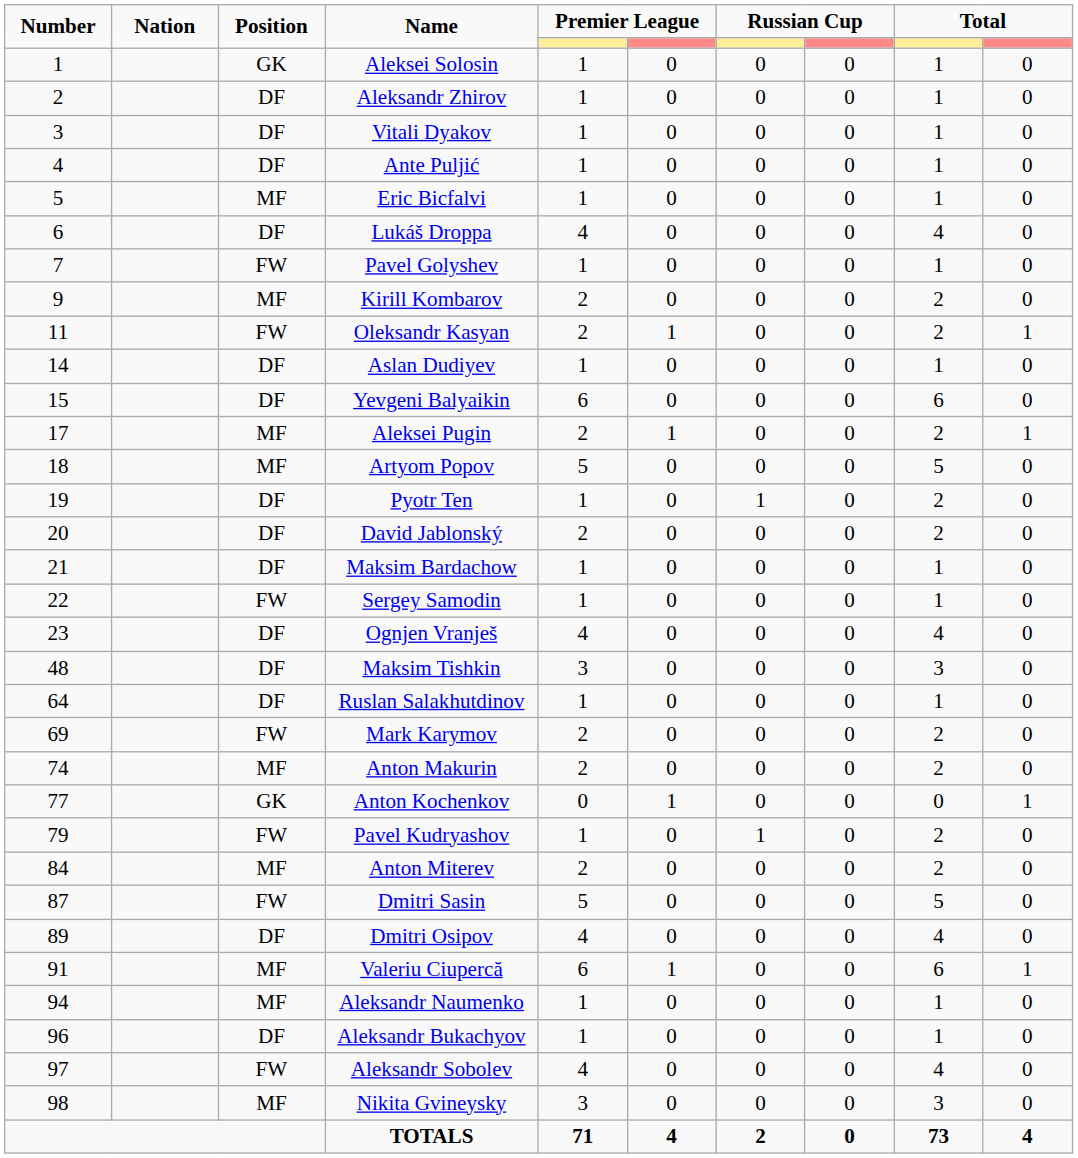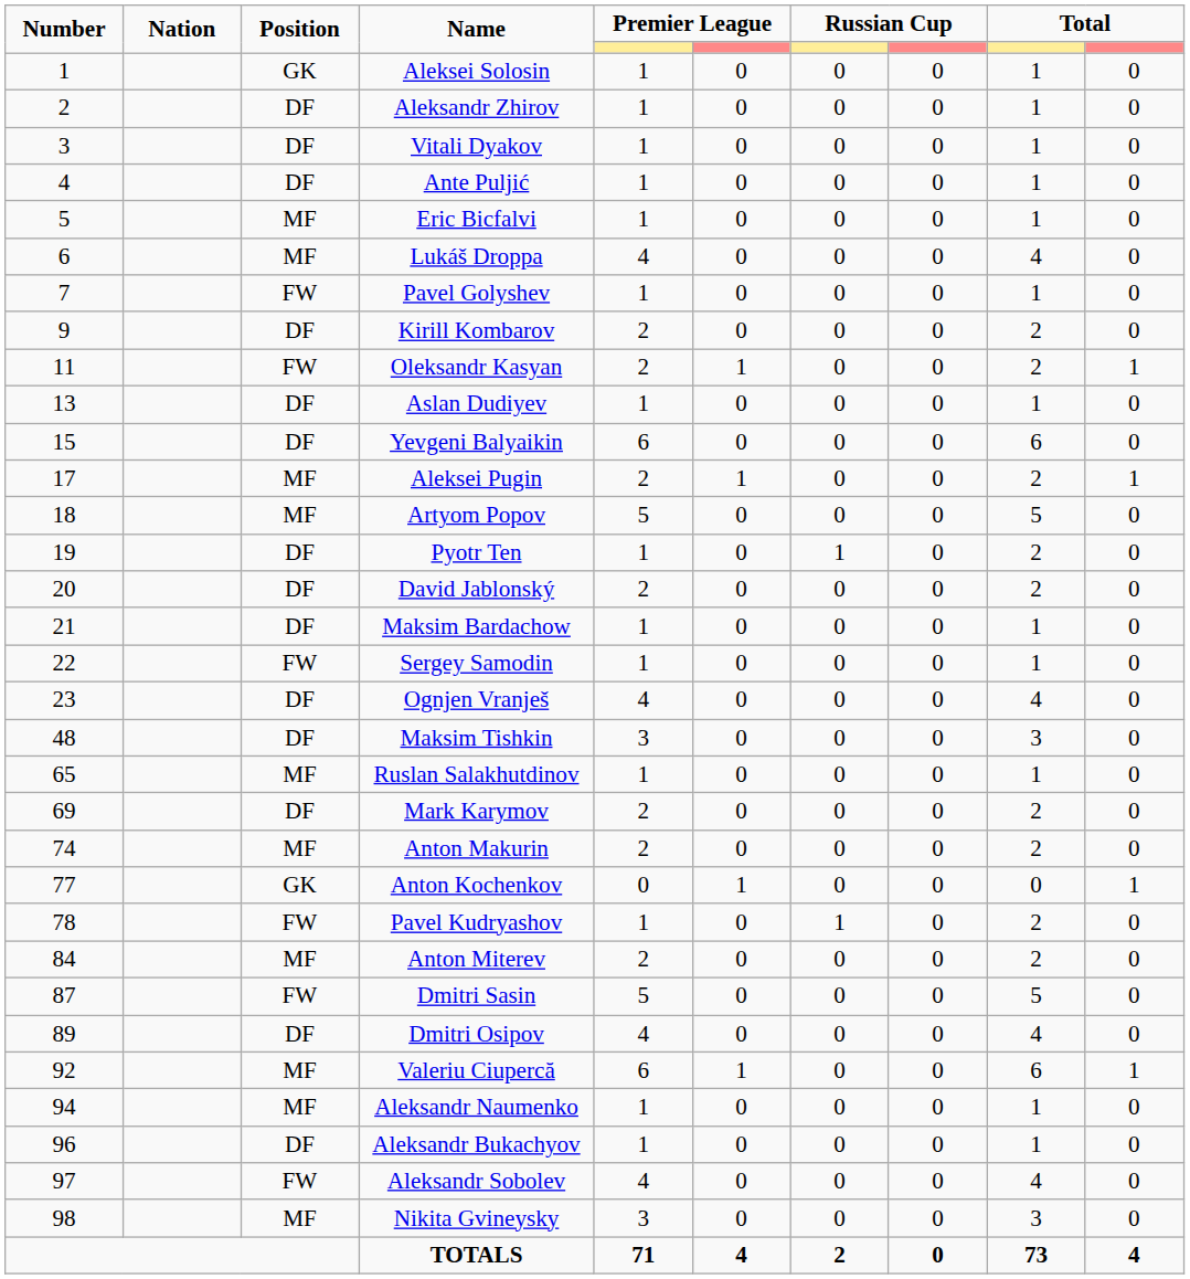Lukáš Droppa | Position: DF -> MF
Kirill Kombarov | Position: MF -> DF
Aslan Dudiyev | Number: 14 -> 13
Ruslan Salakhutdinov | Number: 64 -> 65
Ruslan Salakhutdinov | Position: DF -> MF
Mark Karymov | Position: FW -> DF
Pavel Kudryashov | Number: 79 -> 78
Valeriu Ciupercă | Number: 91 -> 92
